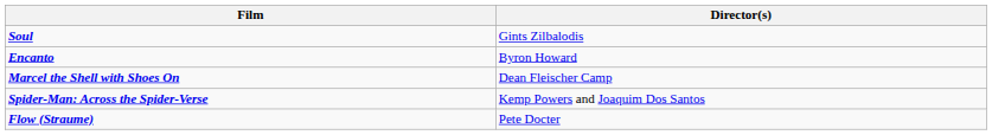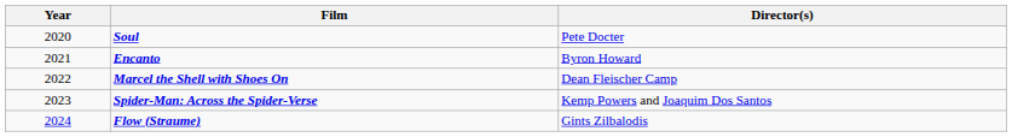+ column: Year | 2020 | 2021 | 2022 | 2023 | 2024
Soul | Director(s): Gints Zilbalodis -> Pete Docter
Flow (Straume) | Director(s): Pete Docter -> Gints Zilbalodis
